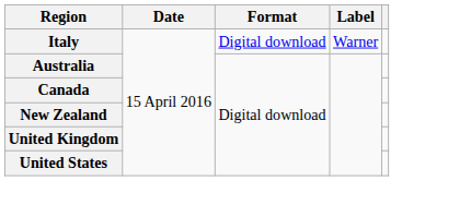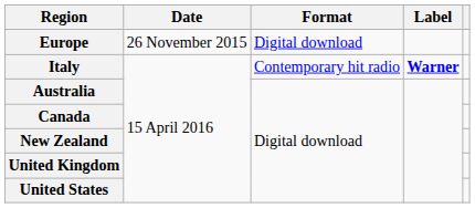+ row: Europe | 26 November 2015 | Digital download
Italy | Format: Digital download -> Contemporary hit radio
Italy | Label: normal -> bold
